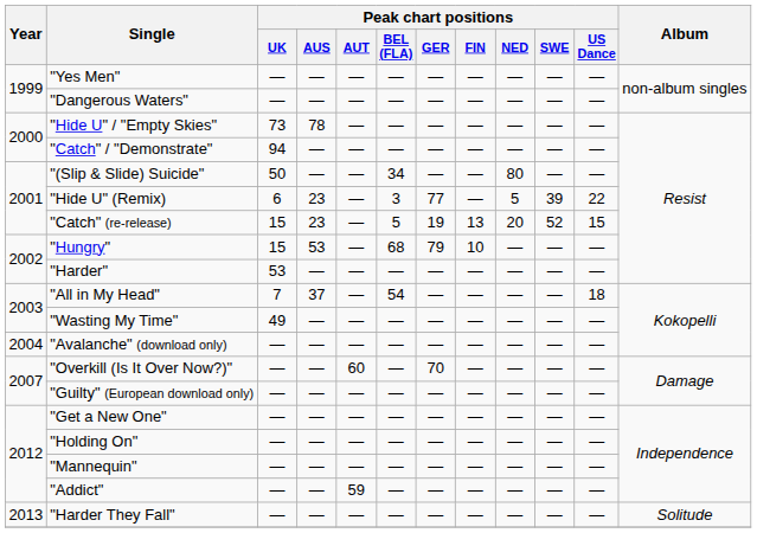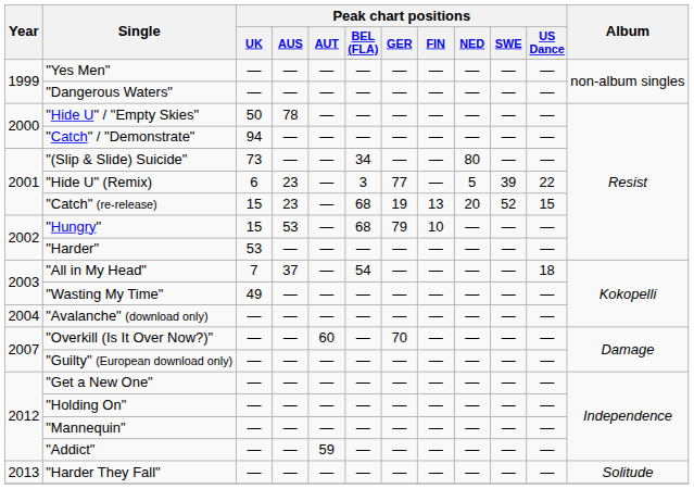"Hide U" / "Empty Skies" | Peak chart positions / UK: 73 -> 50
"(Slip & Slide) Suicide" | Peak chart positions / UK: 50 -> 73
"Catch" (re-release) | Peak chart positions / BEL (FLA): 5 -> 68
